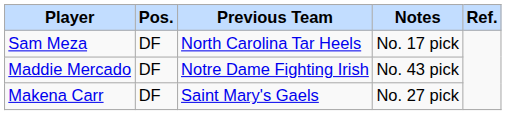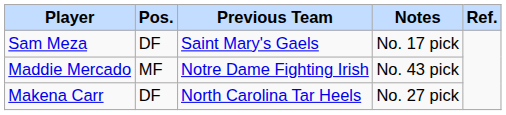Sam Meza | Previous Team: North Carolina Tar Heels -> Saint Mary's Gaels
Maddie Mercado | Pos.: DF -> MF
Makena Carr | Previous Team: Saint Mary's Gaels -> North Carolina Tar Heels
